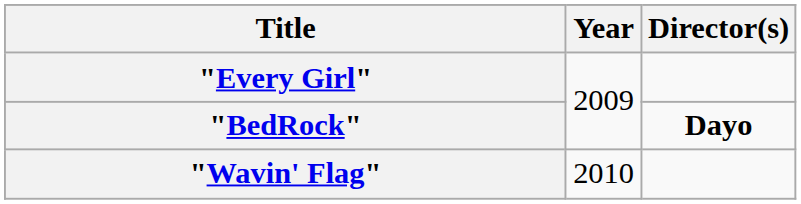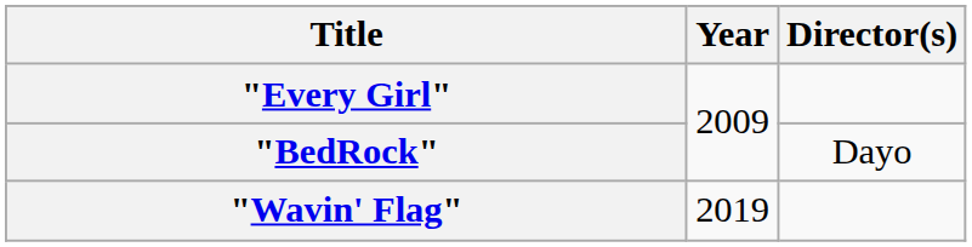"BedRock" | Director(s): bold -> normal
"Wavin' Flag" | Year: 2010 -> 2019
